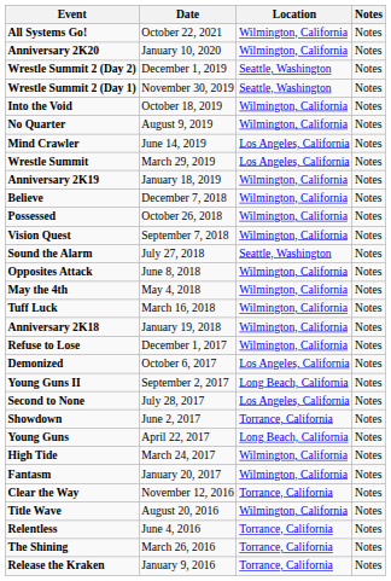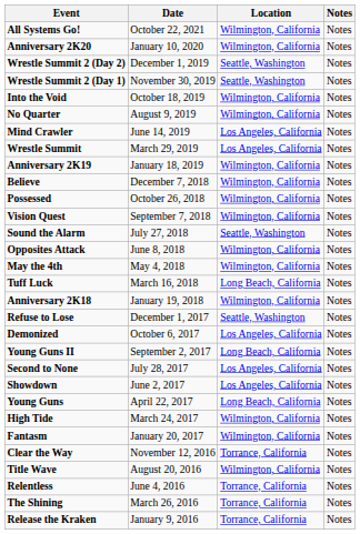Tuff Luck | Location: Wilmington, California -> Long Beach, California
Refuse to Lose | Location: Wilmington, California -> Seattle, Washington
Showdown | Location: Torrance, California -> Los Angeles, California
